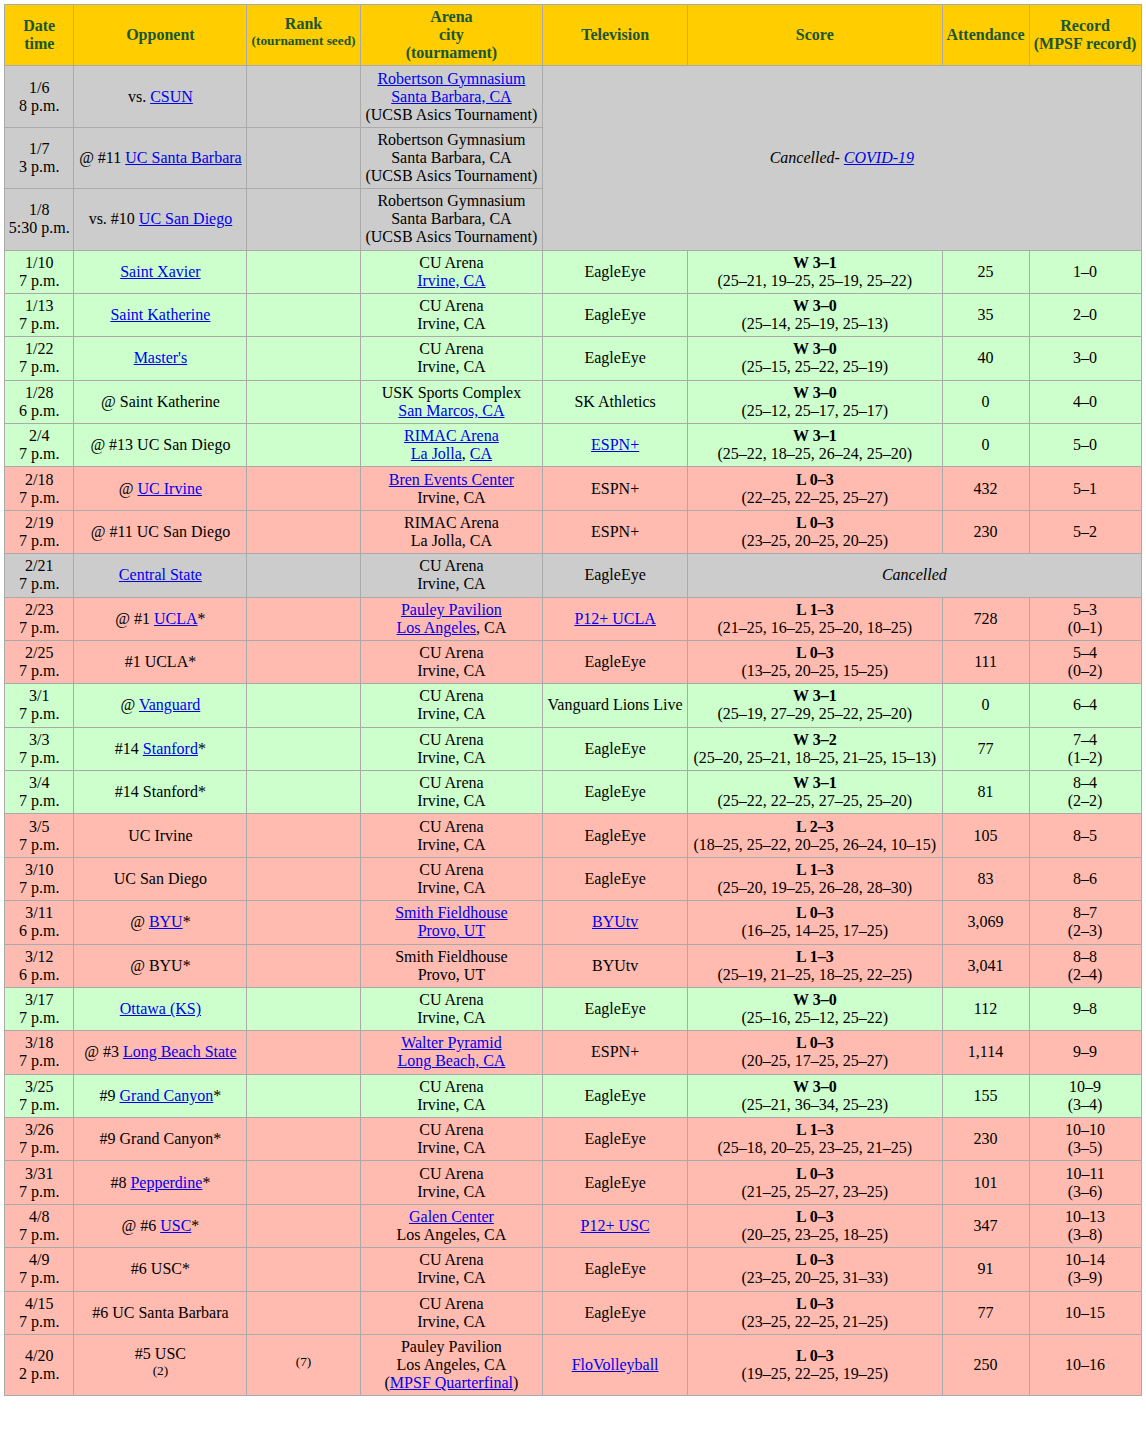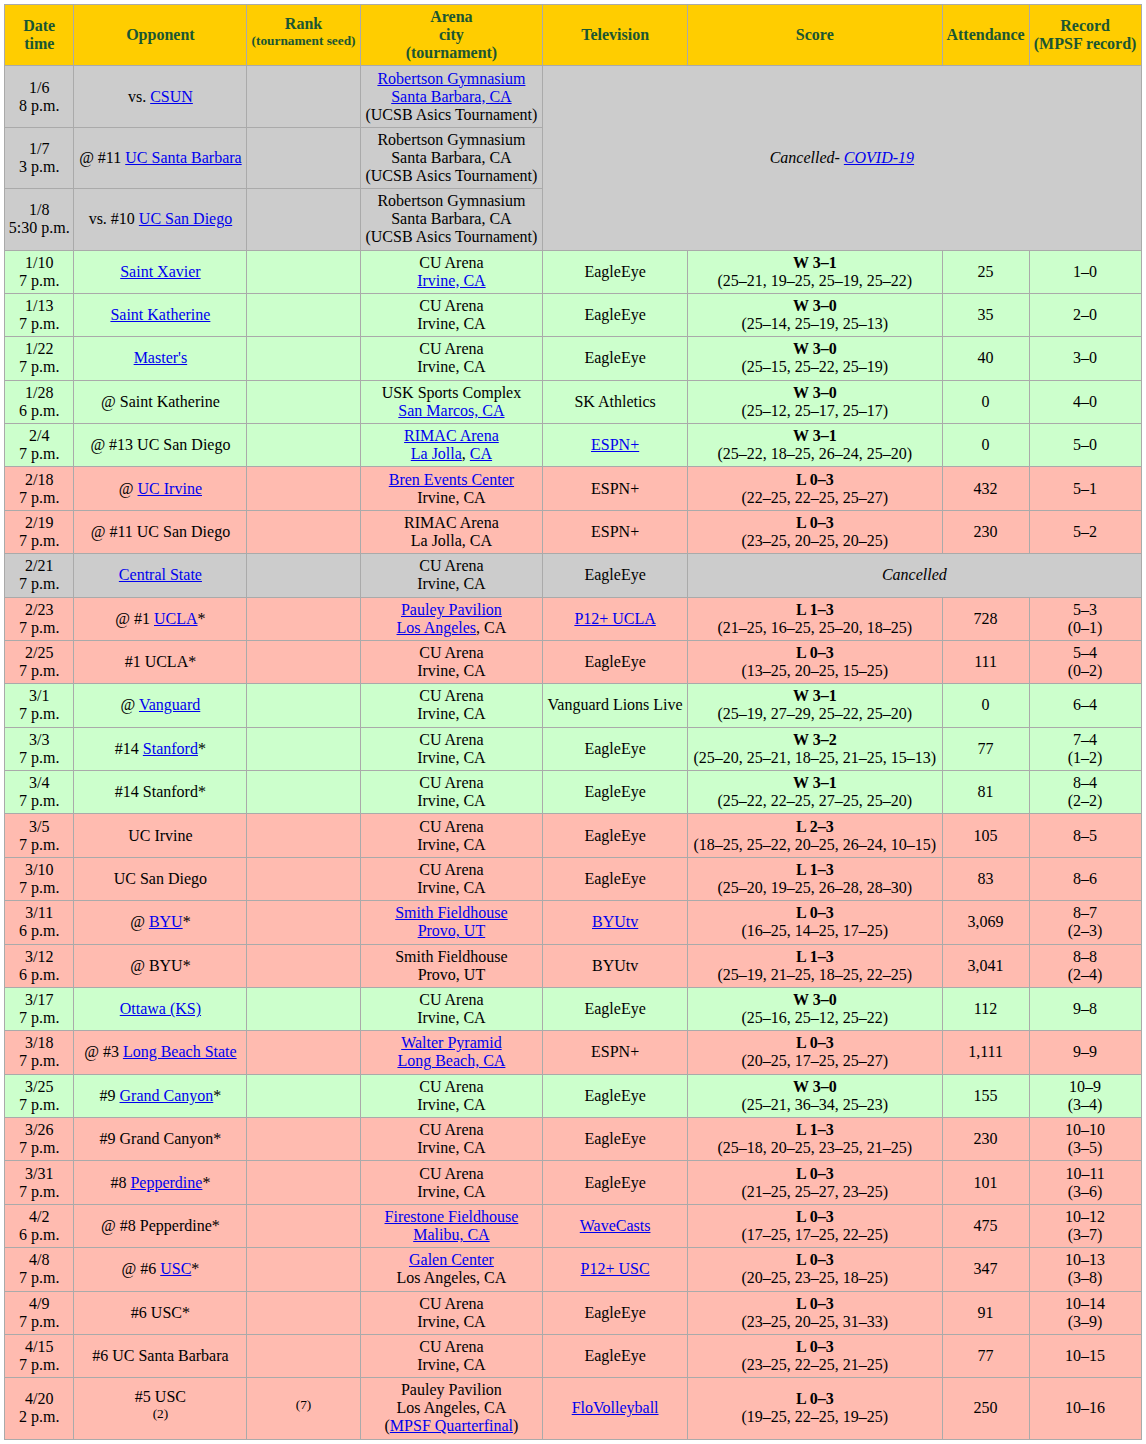3/18 7 p.m. | Attendance: 1,114 -> 1,111
+ row: 4/2 6 p.m. | @ #8 Pepperdine* | Firestone Fieldhouse Malibu, CA | WaveCasts | L 0–3 (17–25, 17–25, 22–25) | 475 | 10–12 (3–7)
